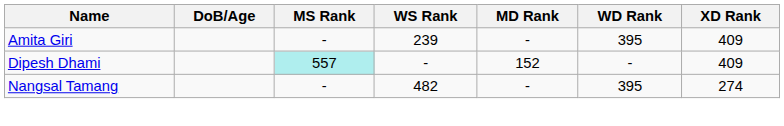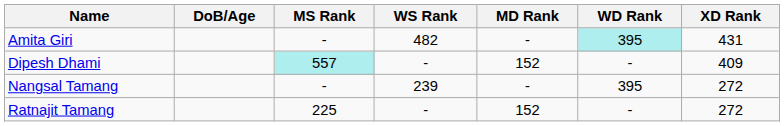Amita Giri | WS Rank: 239 -> 482
Amita Giri | WD Rank: no background -> paleturquoise background
Amita Giri | XD Rank: 409 -> 431
Nangsal Tamang | WS Rank: 482 -> 239
Nangsal Tamang | XD Rank: 274 -> 272
+ row: Ratnajit Tamang | 225 | - | 152 | - | 272
